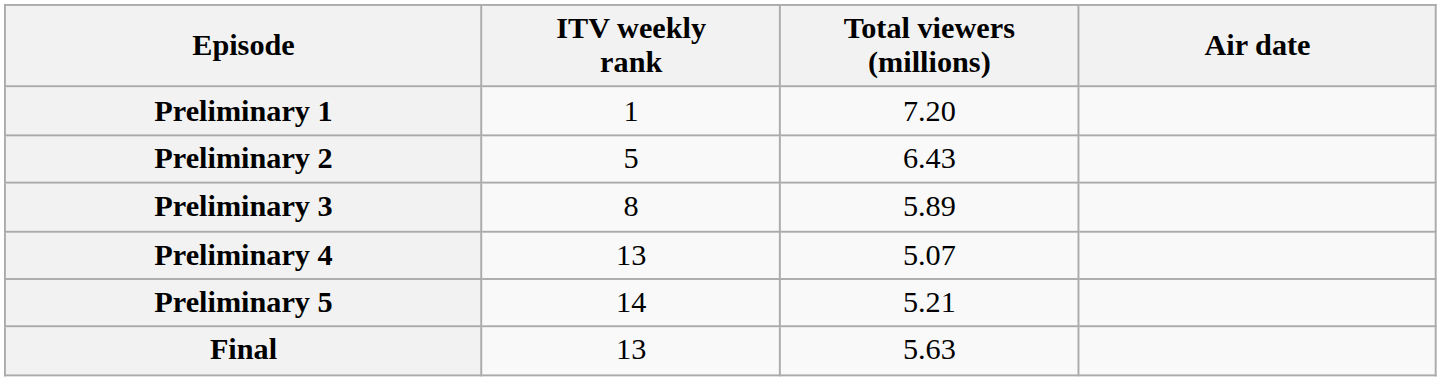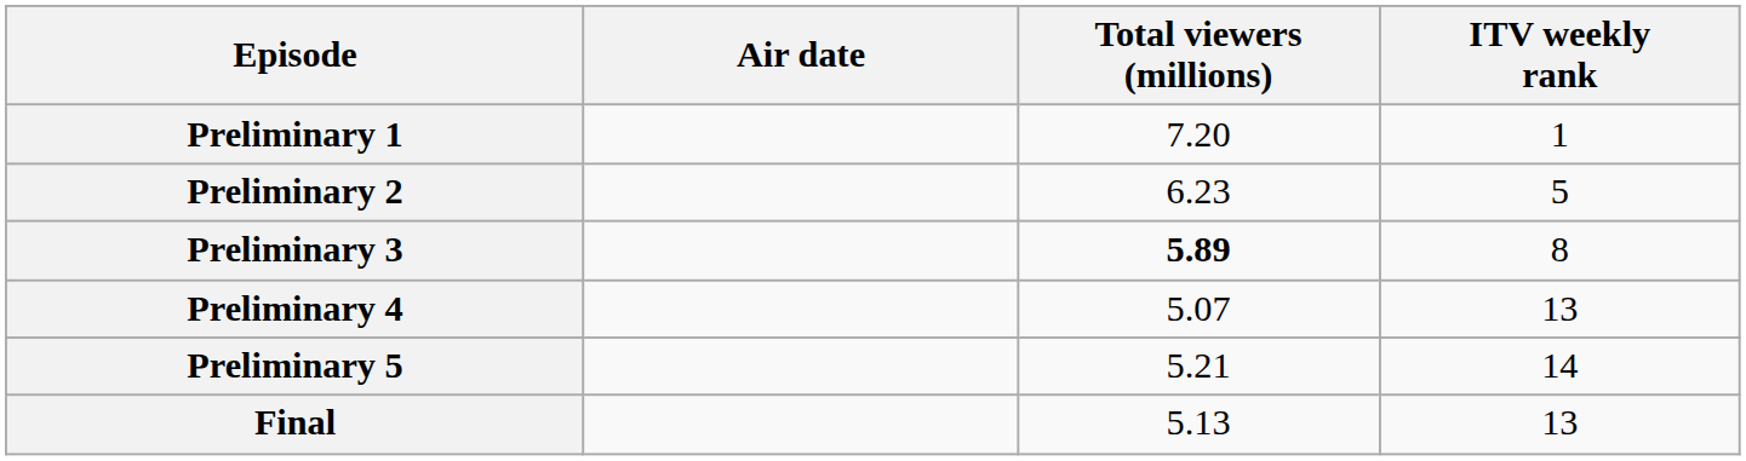columns swapped: Air date <-> ITV weekly rank
Preliminary 2 | Total viewers (millions): 6.43 -> 6.23
Preliminary 3 | Total viewers (millions): normal -> bold
Final | Total viewers (millions): 5.63 -> 5.13
